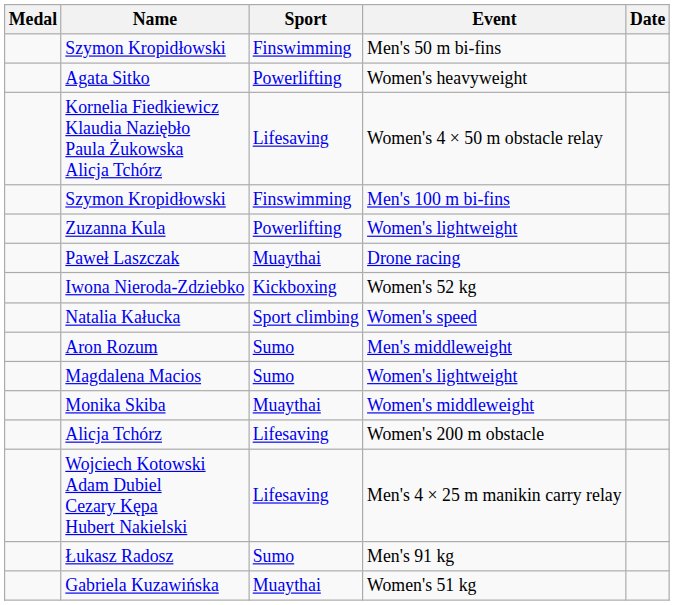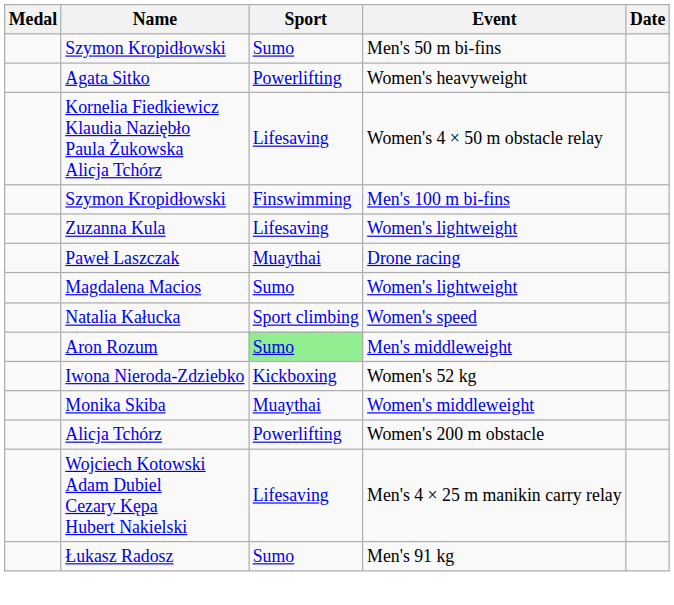Szymon Kropidłowski / Men's 50 m bi-fins | Sport: Finswimming -> Sumo
Zuzanna Kula | Sport: Powerlifting -> Lifesaving
rows swapped: Iwona Nieroda-Zdziebko <-> Magdalena Macios
Aron Rozum | Sport: no background -> lightgreen background
Alicja Tchórz | Sport: Lifesaving -> Powerlifting
- row: Gabriela Kuzawińska | Muaythai | Women's 51 kg
